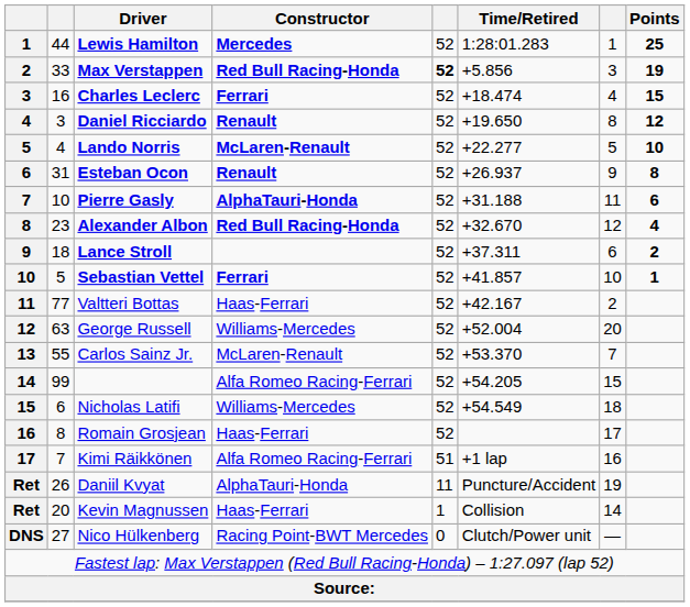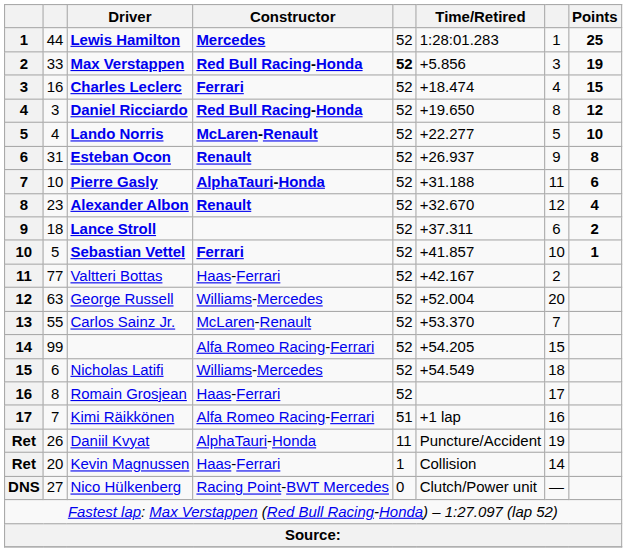Daniel Ricciardo | Constructor: Renault -> Red Bull Racing-Honda
Alexander Albon | Constructor: Red Bull Racing-Honda -> Renault
